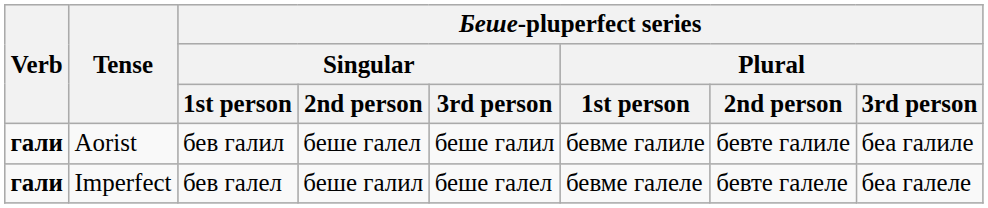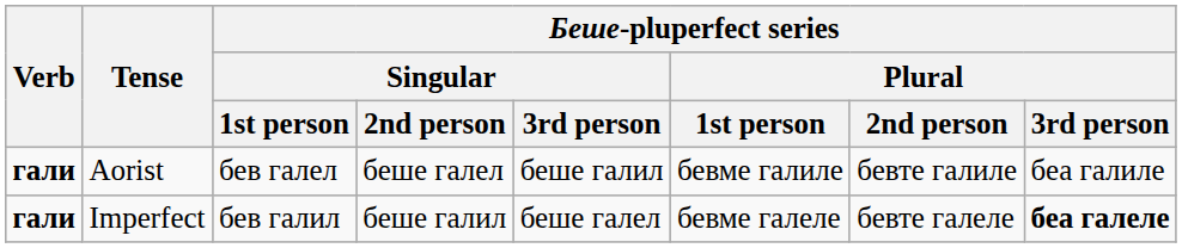Aorist | Беше-pluperfect series / Singular / 1st person: бев галил -> бев галел
Imperfect | Беше-pluperfect series / Singular / 1st person: бев галел -> бев галил
Imperfect | Беше-pluperfect series / Plural / 3rd person: normal -> bold
